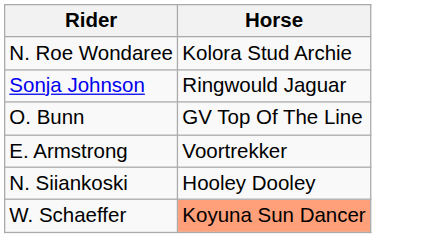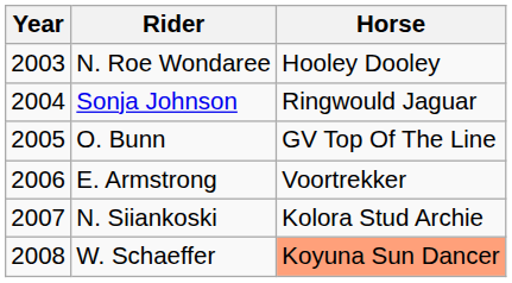+ column: Year | 2003 | 2004 | 2005 | 2006 | 2007 | 2008
N. Roe Wondaree | Horse: Kolora Stud Archie -> Hooley Dooley
N. Siiankoski | Horse: Hooley Dooley -> Kolora Stud Archie
